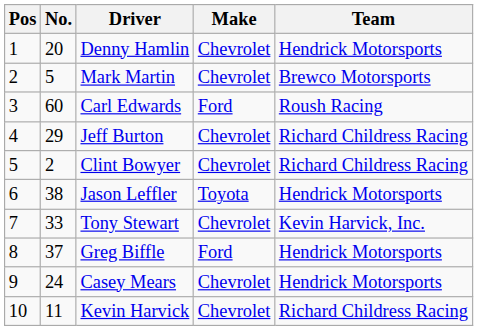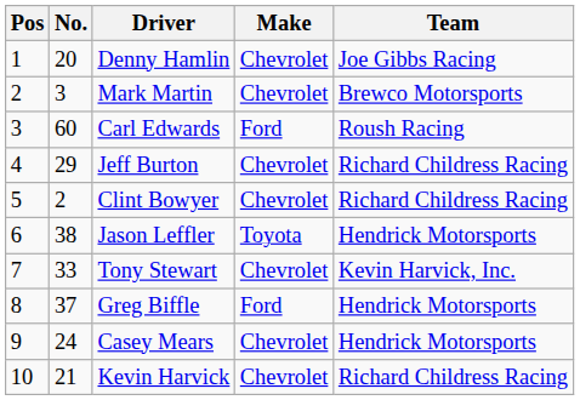Denny Hamlin | Team: Hendrick Motorsports -> Joe Gibbs Racing
Mark Martin | No.: 5 -> 3
Kevin Harvick | No.: 11 -> 21
